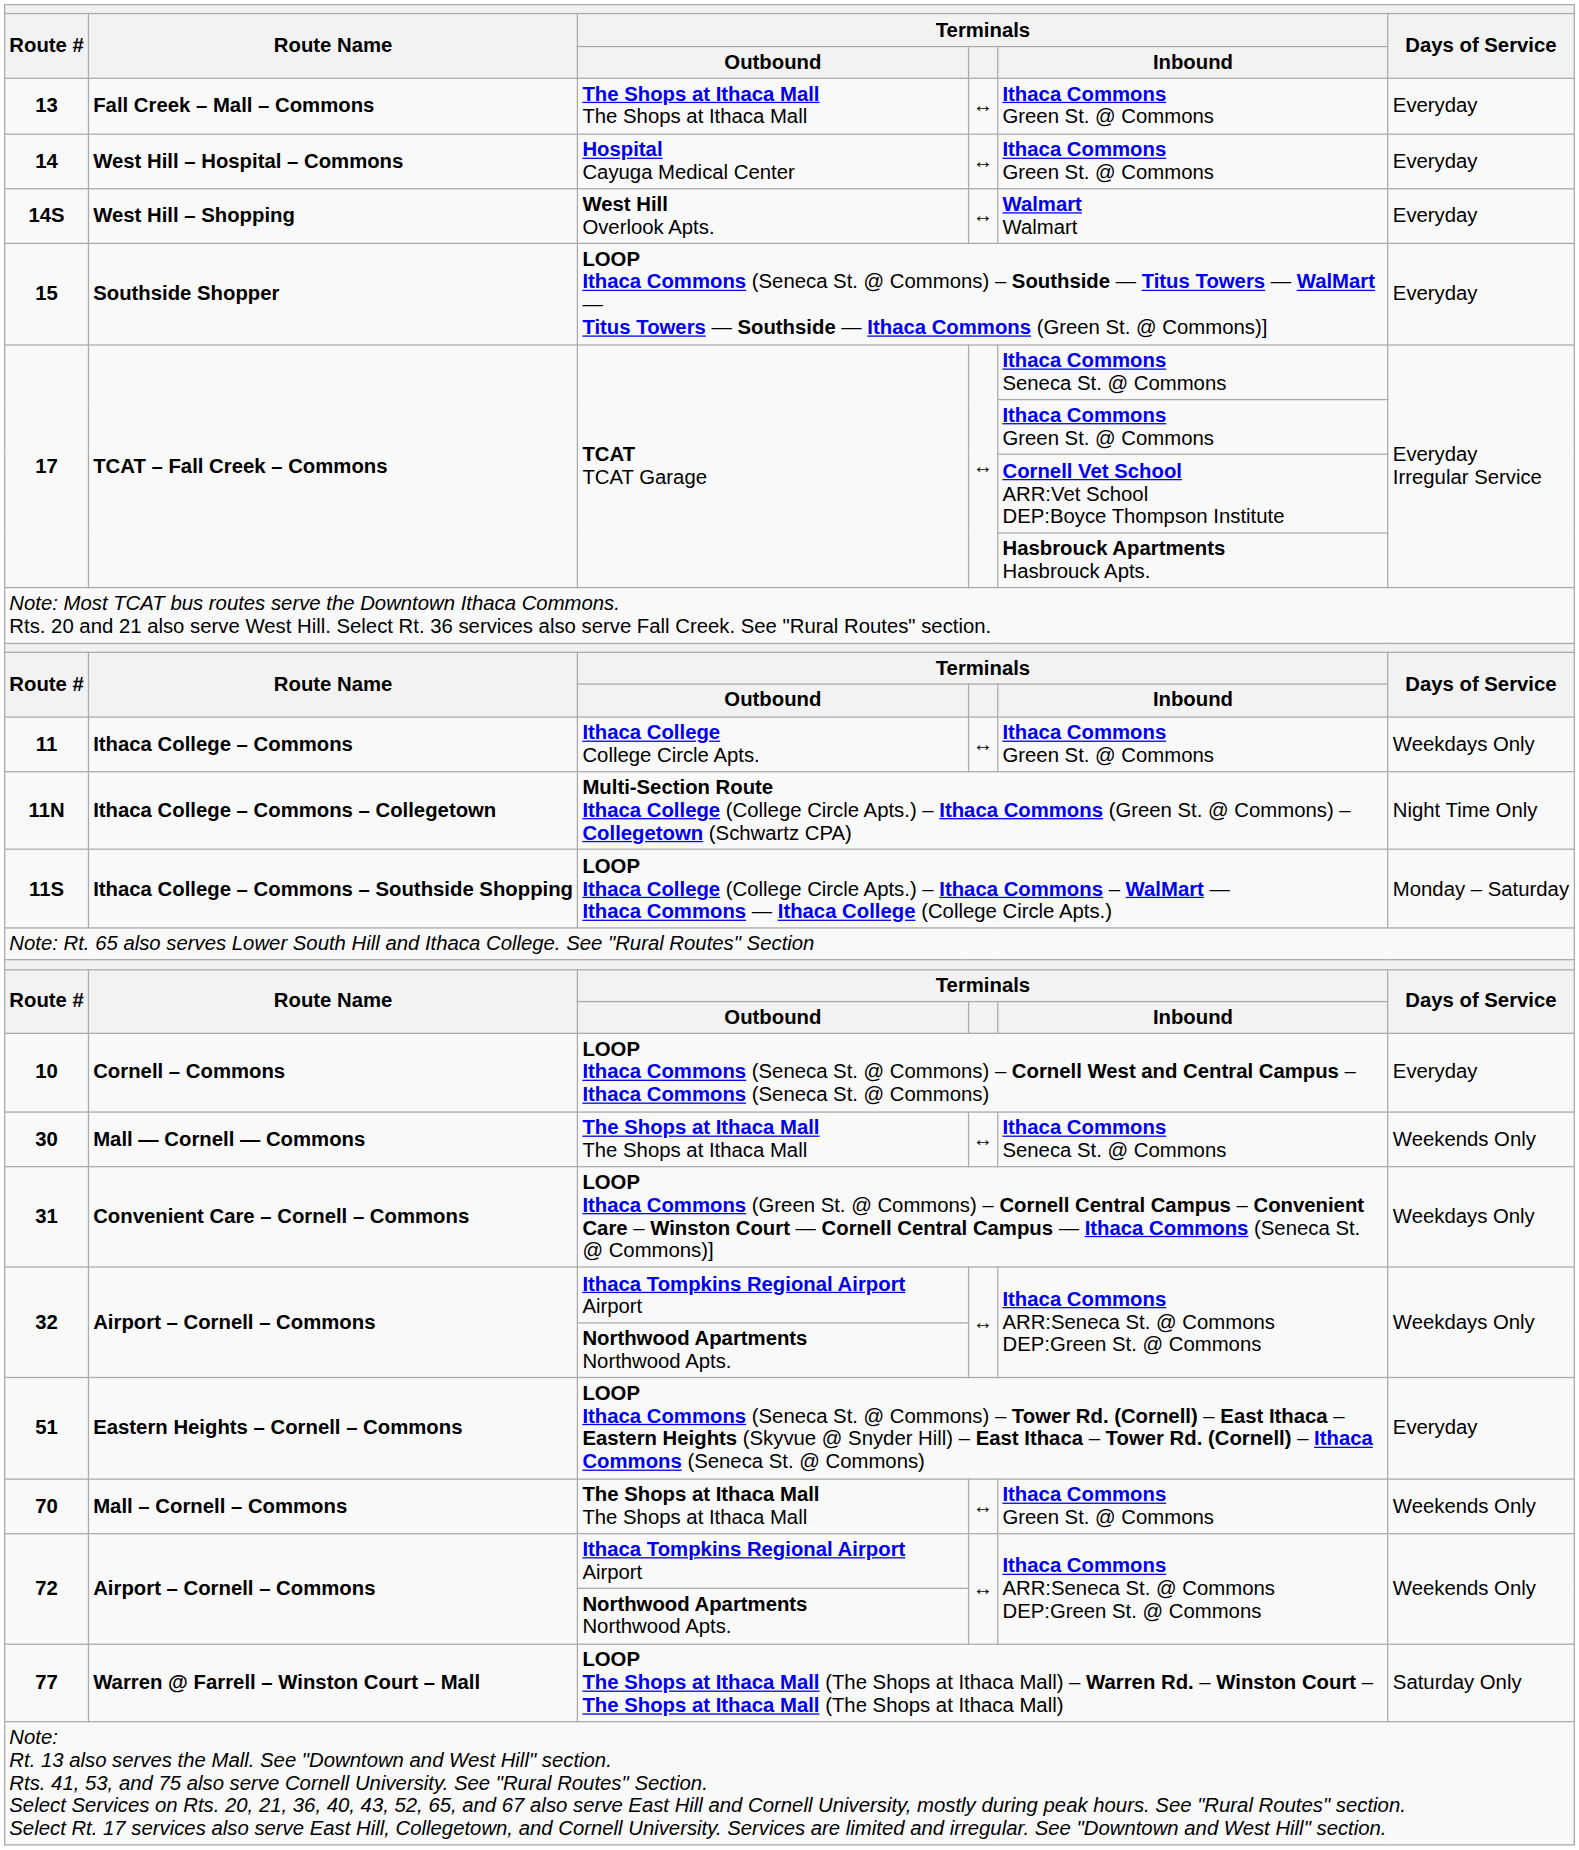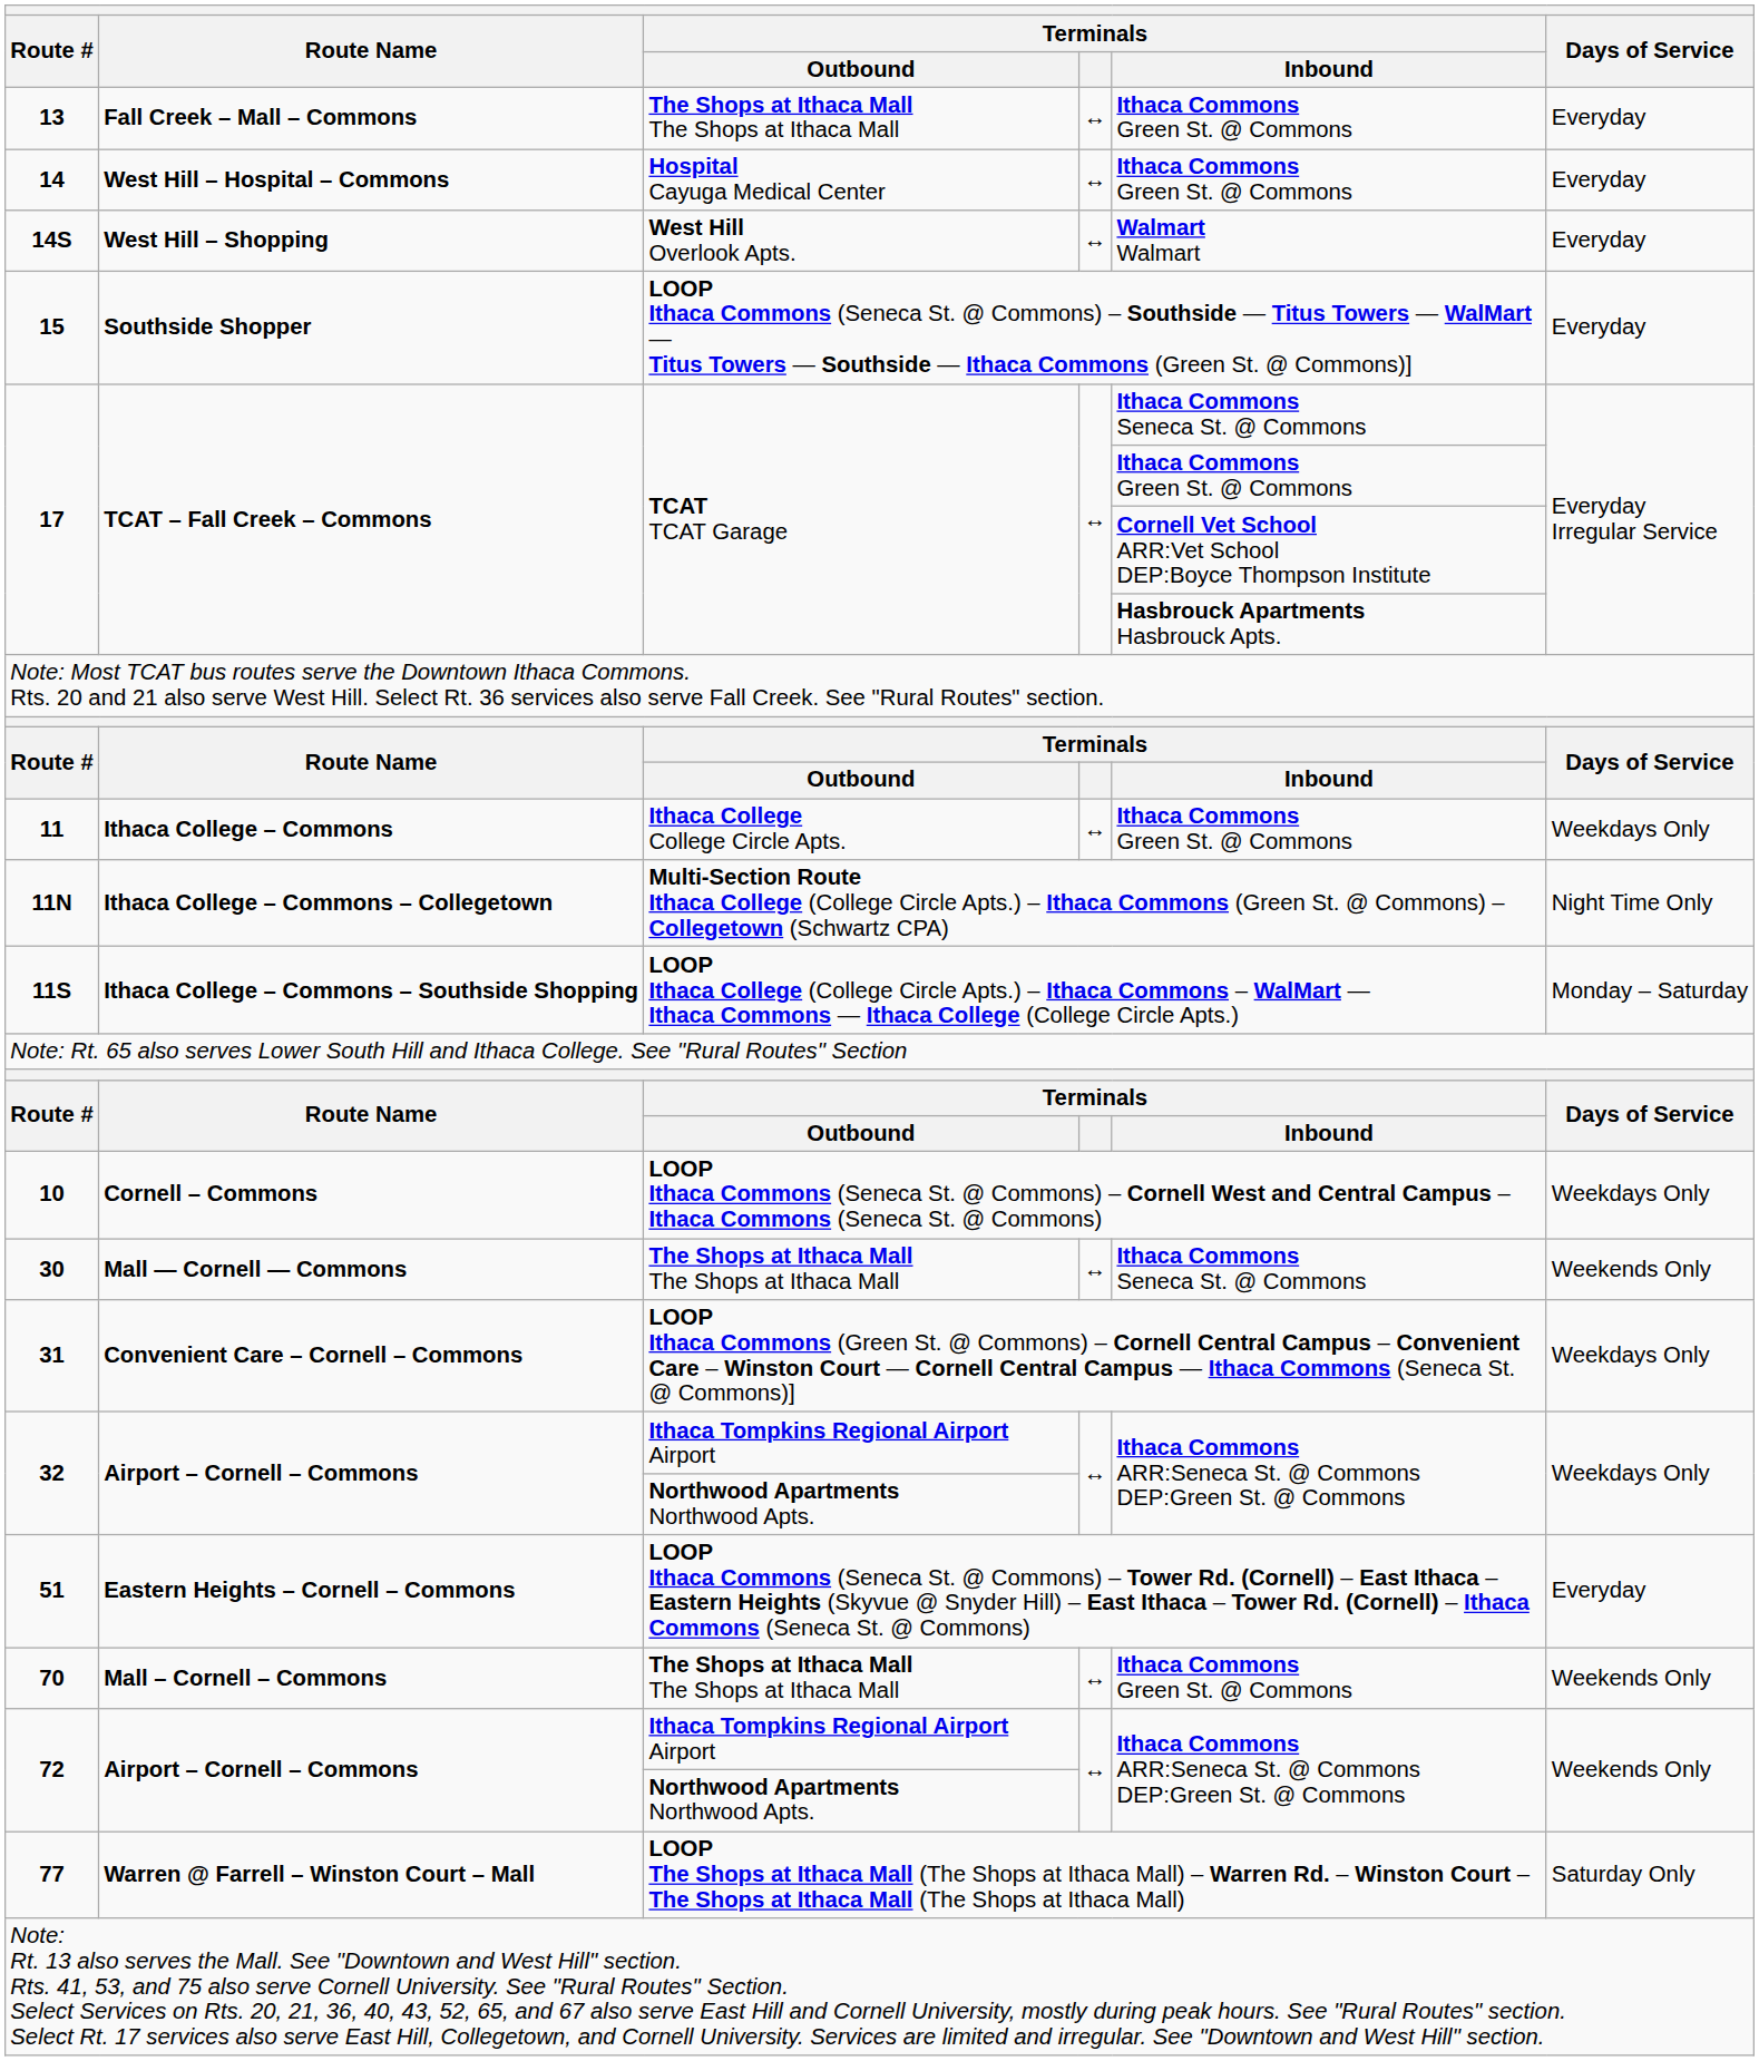10 | Days of Service: Everyday -> Weekdays Only
